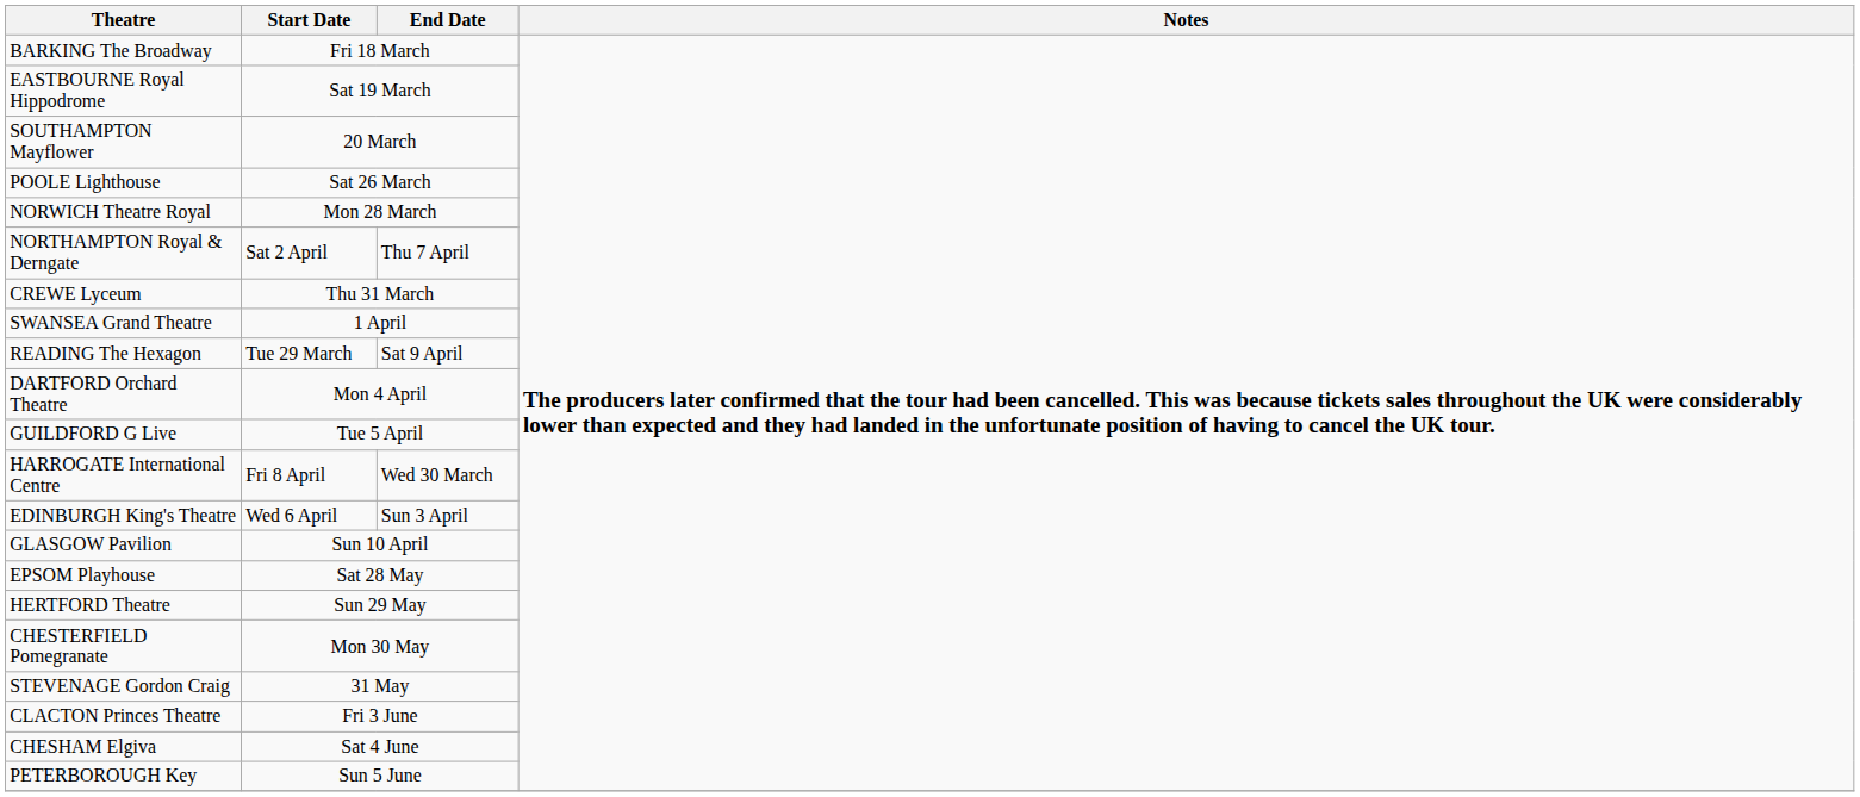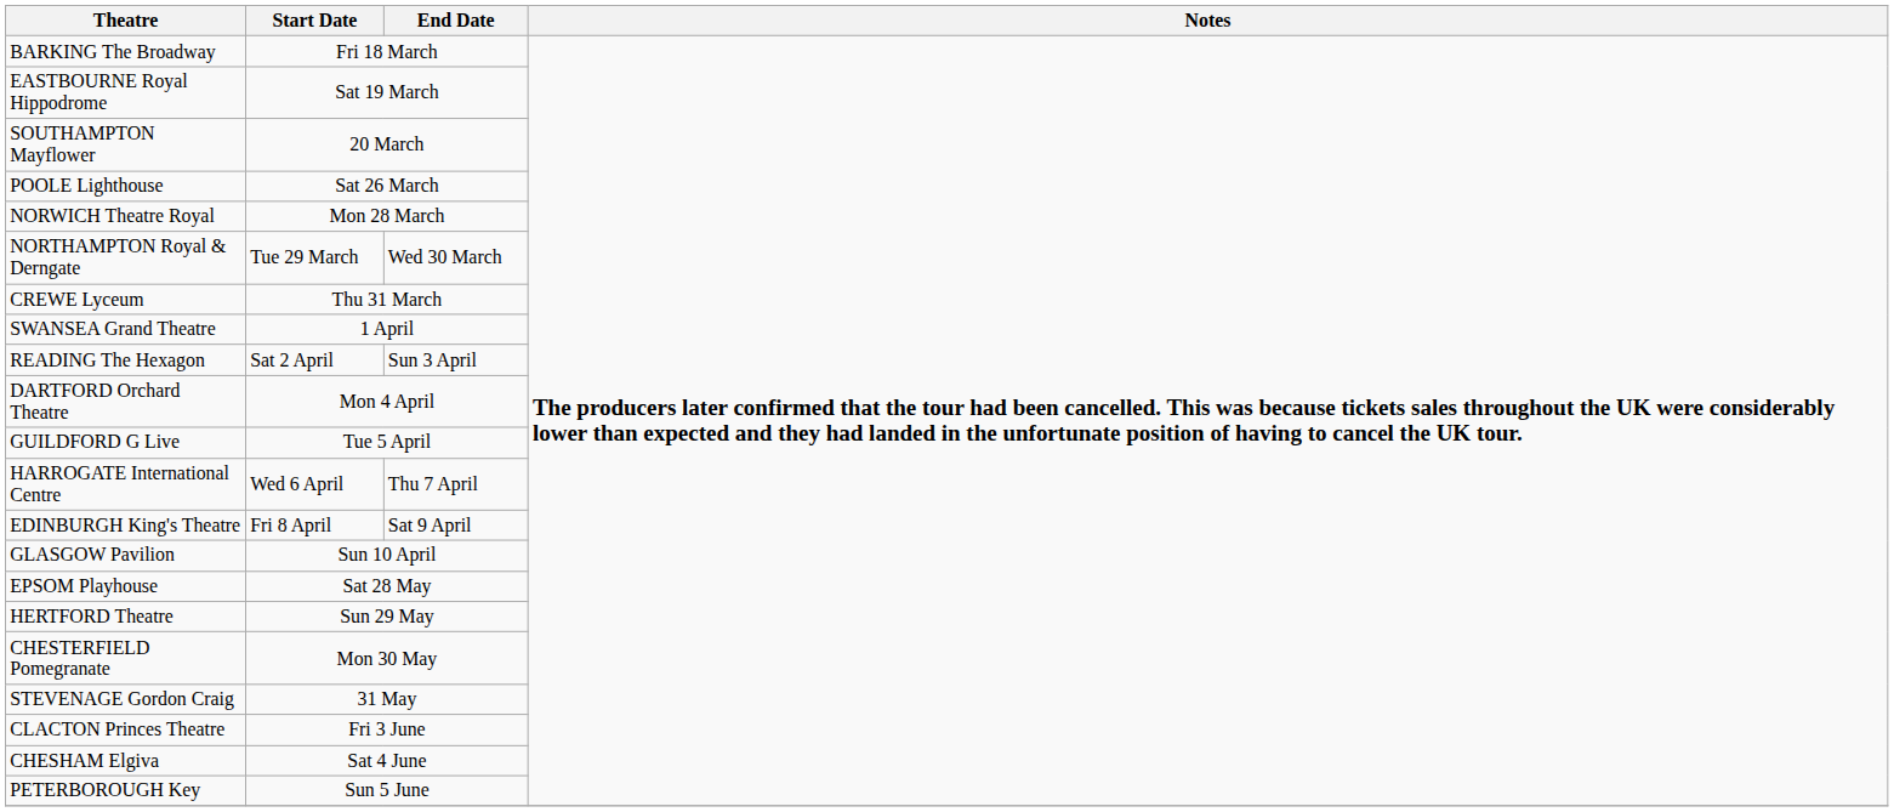NORTHAMPTON Royal & Derngate | Start Date: Sat 2 April -> Tue 29 March
NORTHAMPTON Royal & Derngate | End Date: Thu 7 April -> Wed 30 March
READING The Hexagon | Start Date: Tue 29 March -> Sat 2 April
READING The Hexagon | End Date: Sat 9 April -> Sun 3 April
HARROGATE International Centre | Start Date: Fri 8 April -> Wed 6 April
HARROGATE International Centre | End Date: Wed 30 March -> Thu 7 April
EDINBURGH King's Theatre | Start Date: Wed 6 April -> Fri 8 April
EDINBURGH King's Theatre | End Date: Sun 3 April -> Sat 9 April
